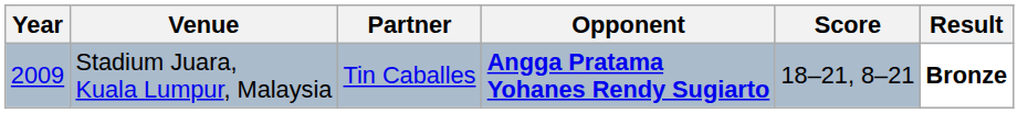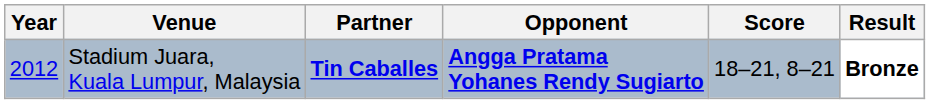Stadium Juara, Kuala Lumpur, Malaysia | Year: 2009 -> 2012
Stadium Juara, Kuala Lumpur, Malaysia | Partner: normal -> bold
